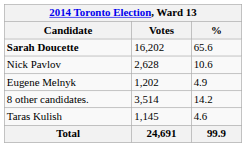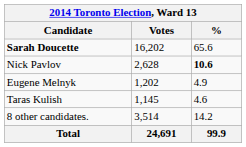Nick Pavlov | %: normal -> bold
rows swapped: Taras Kulish <-> 8 other candidates.
